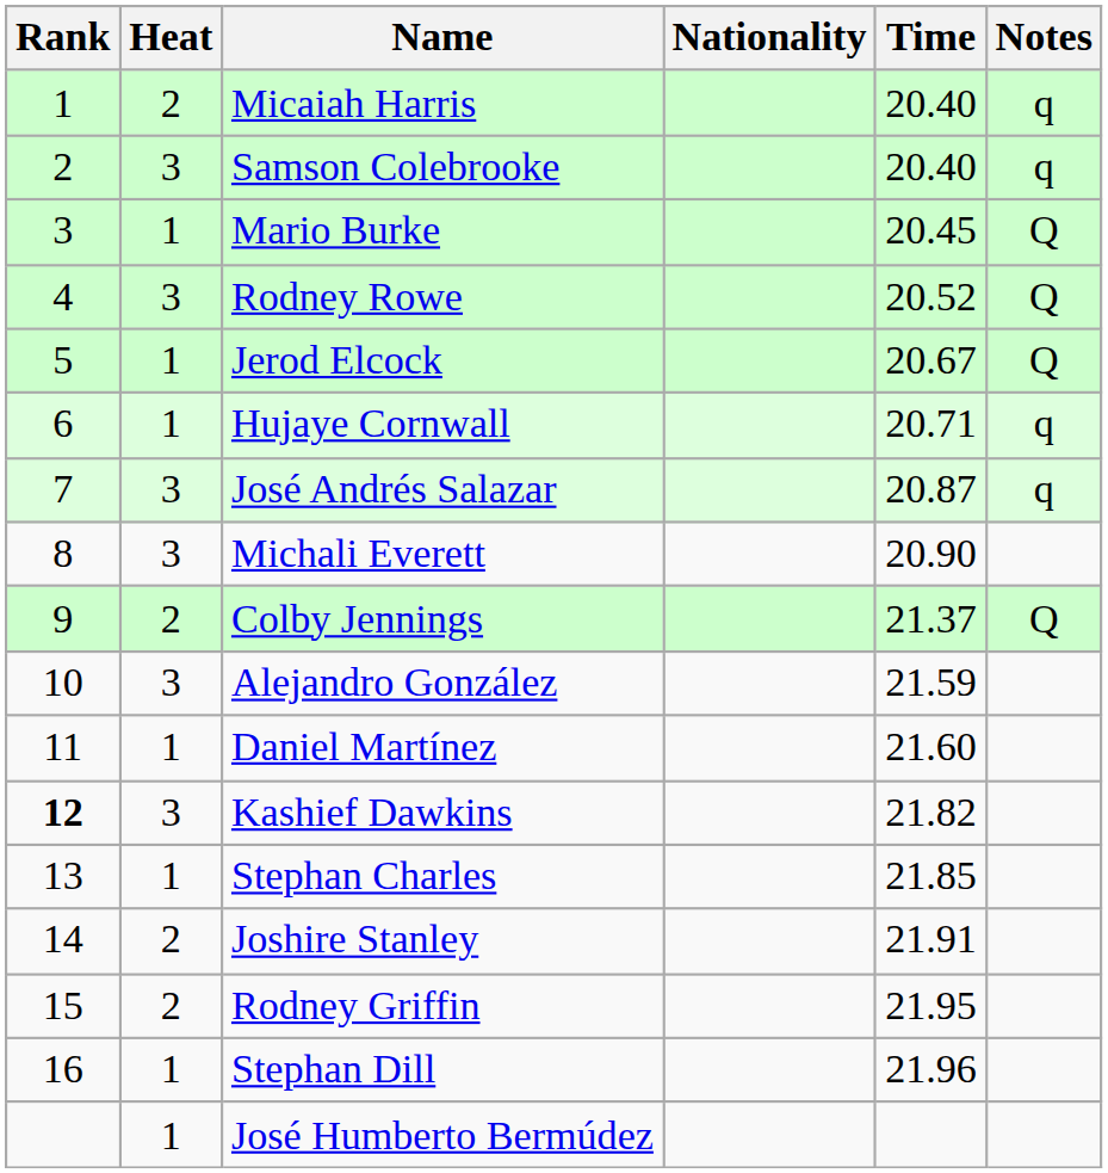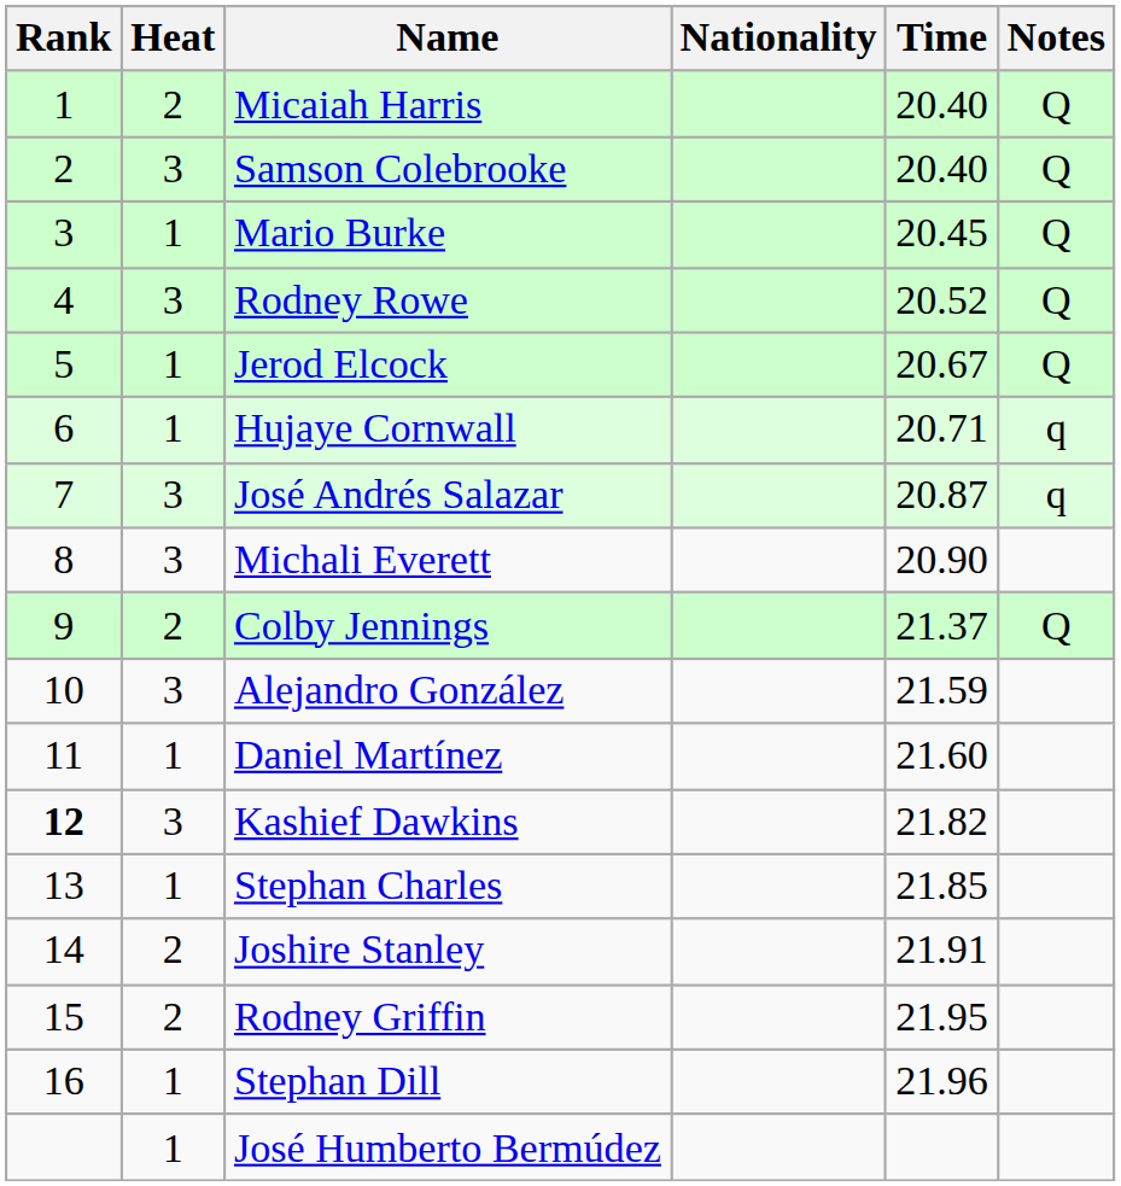Micaiah Harris | Notes: q -> Q
Samson Colebrooke | Notes: q -> Q
